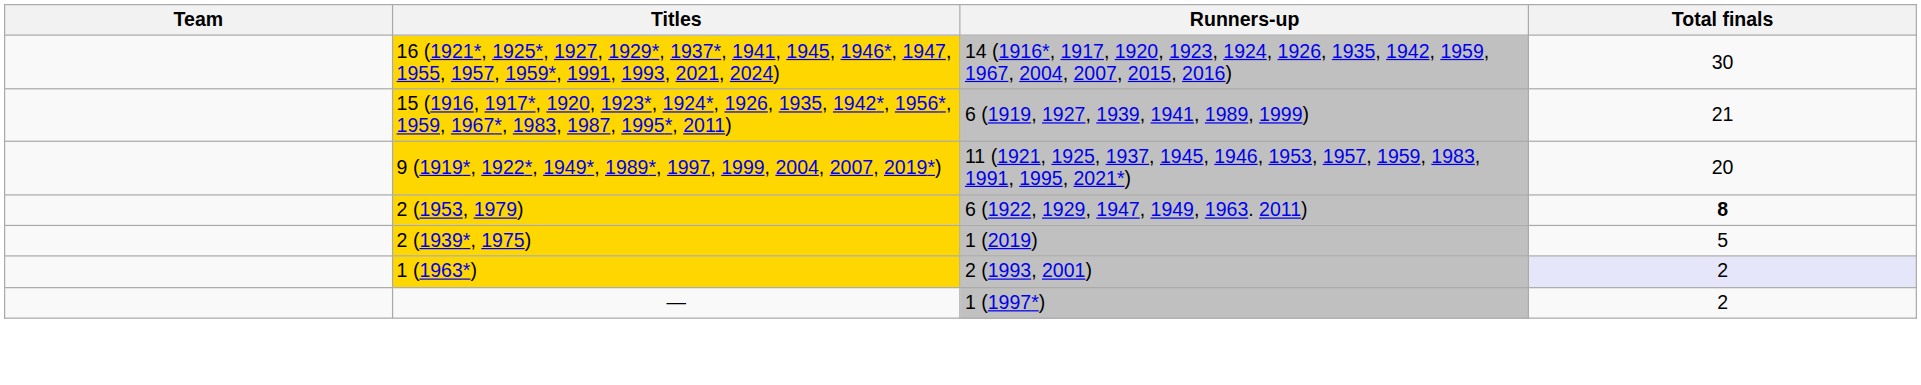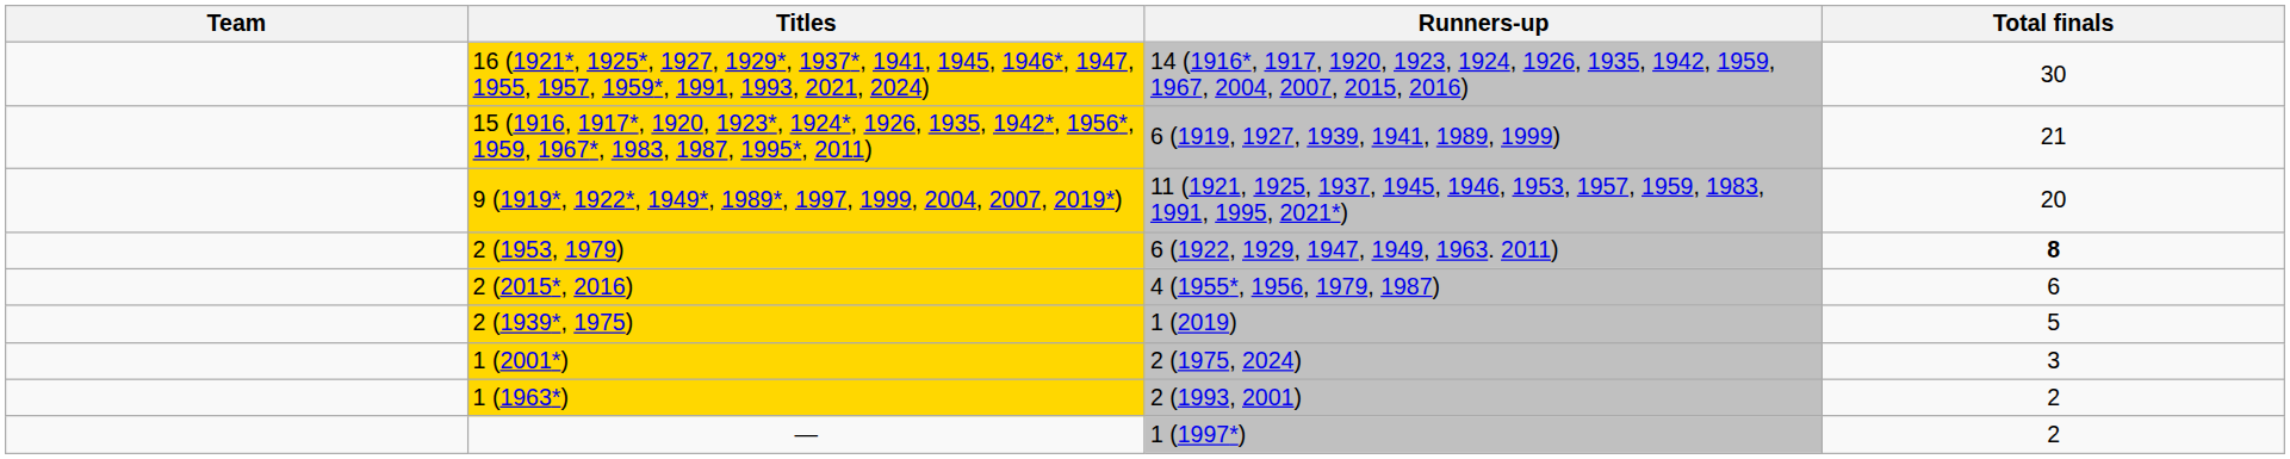+ row: 2 (2015*, 2016) | 4 (1955*, 1956, 1979, 1987) | 6
+ row: 1 (2001*) | 2 (1975, 2024) | 3
1 (1963*) | Total finals: lavender background -> no background
